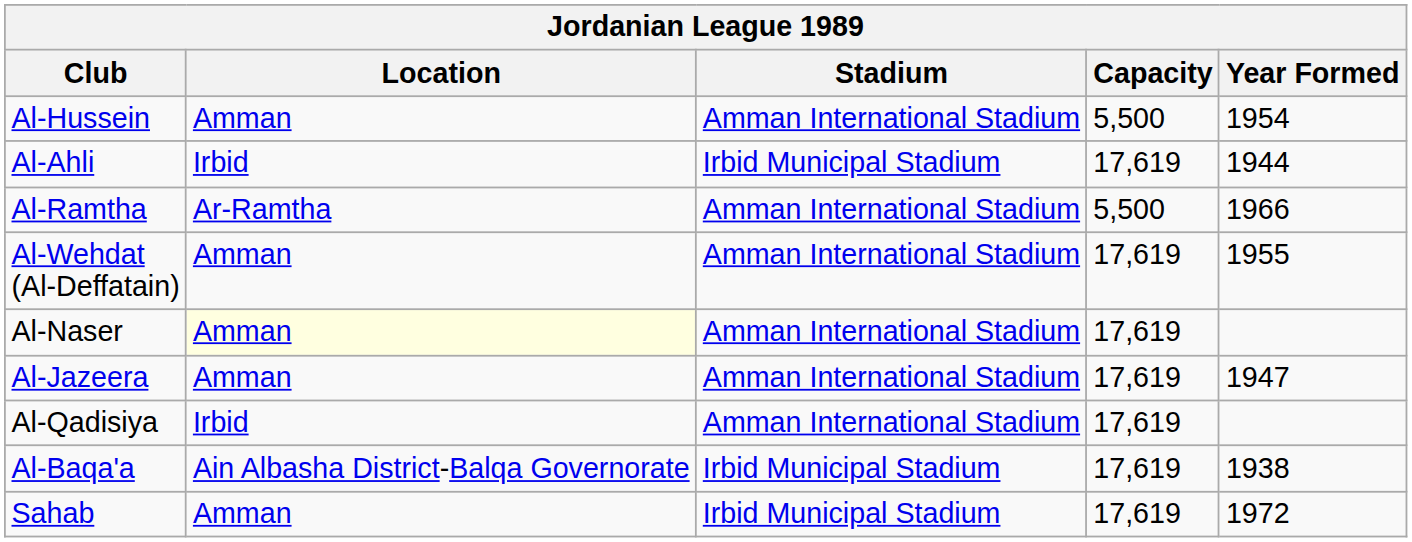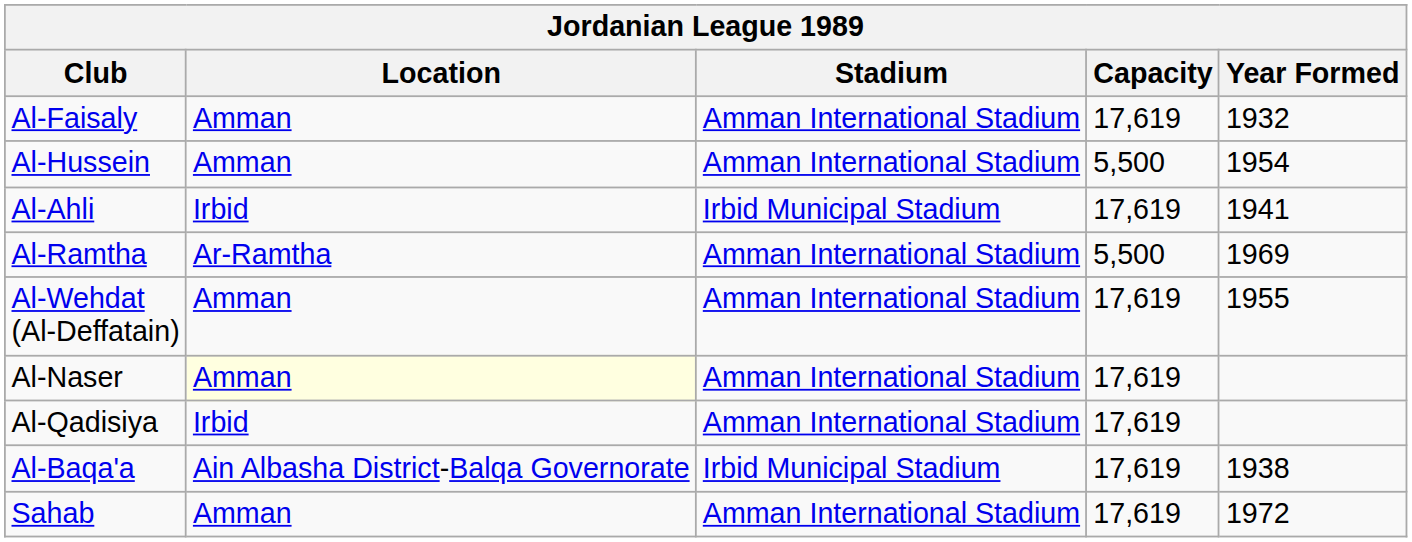+ row: Al-Faisaly | Amman | Amman International Stadium | 17,619 | 1932
Al-Ahli | Year Formed: 1944 -> 1941
Al-Ramtha | Year Formed: 1966 -> 1969
- row: Al-Jazeera | Amman | Amman International Stadium | 17,619 | 1947
Sahab | Stadium: Irbid Municipal Stadium -> Amman International Stadium
